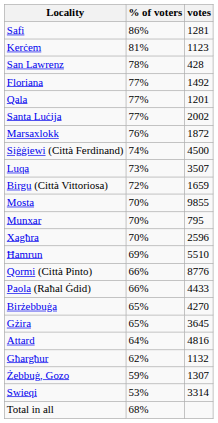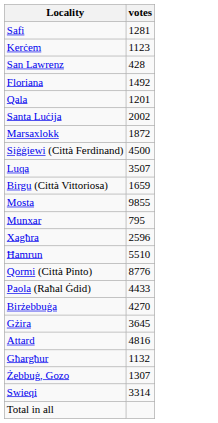- column: % of voters | 86% | 81% | 78% | 77% | 77% | 77% | 76% | 74% | 73% | 72% | 70% | 70% | 70% | 69% | 66% | 66% | 65% | 65% | 64% | 62% | 59% | 53% | 68%
